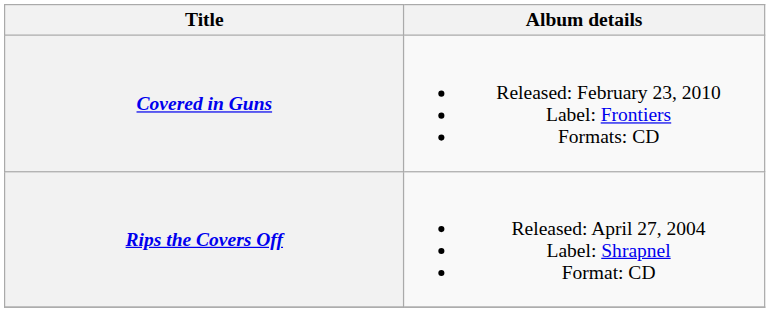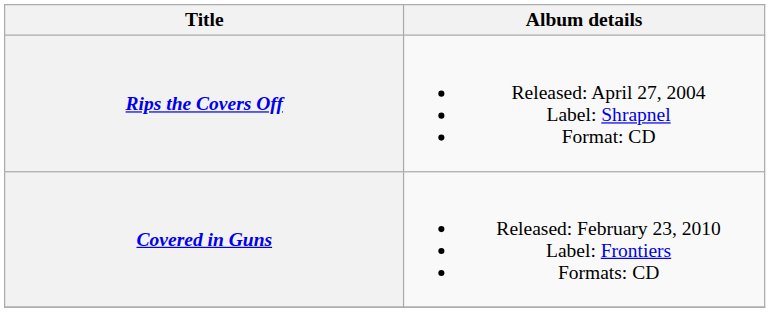rows swapped: Rips the Covers Off <-> Covered in Guns
